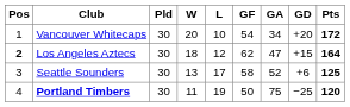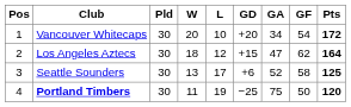columns swapped: GF <-> GD
Los Angeles Aztecs | Pos: bold -> normal
